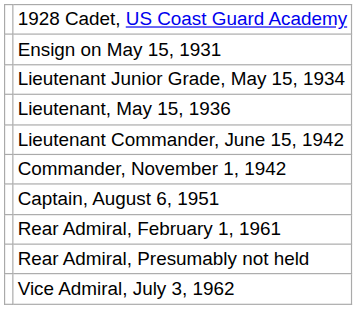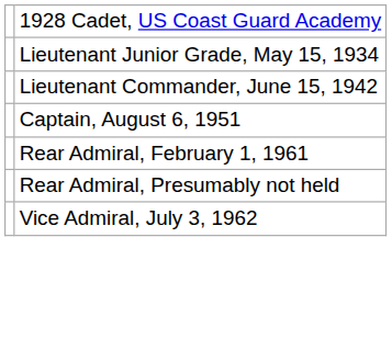- row: Ensign on May 15, 1931
- row: Lieutenant, May 15, 1936
- row: Commander, November 1, 1942
